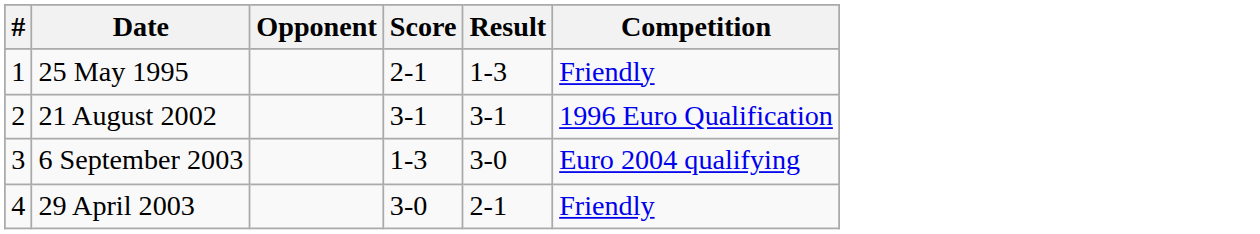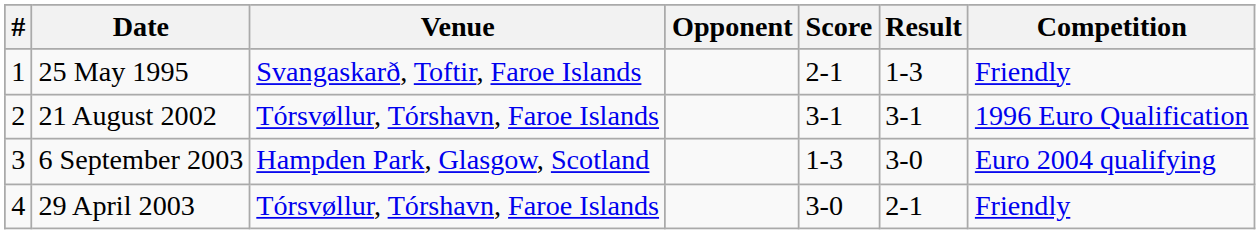+ column: Venue | Svangaskarð, Toftir, Faroe Islands | Tórsvøllur, Tórshavn, Faroe Islands | Hampden Park, Glasgow, Scotland | Tórsvøllur, Tórshavn, Faroe Islands
